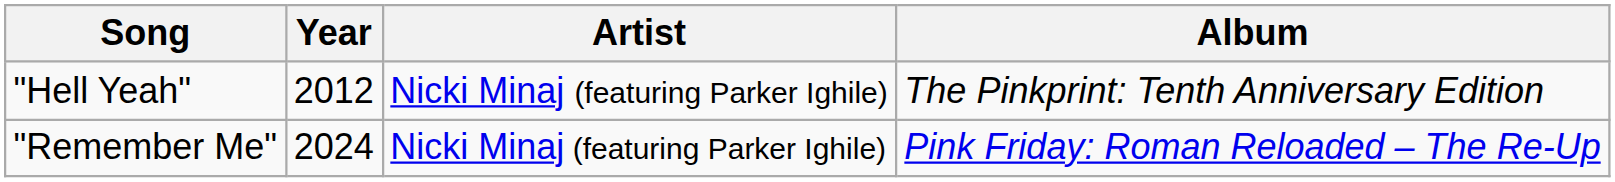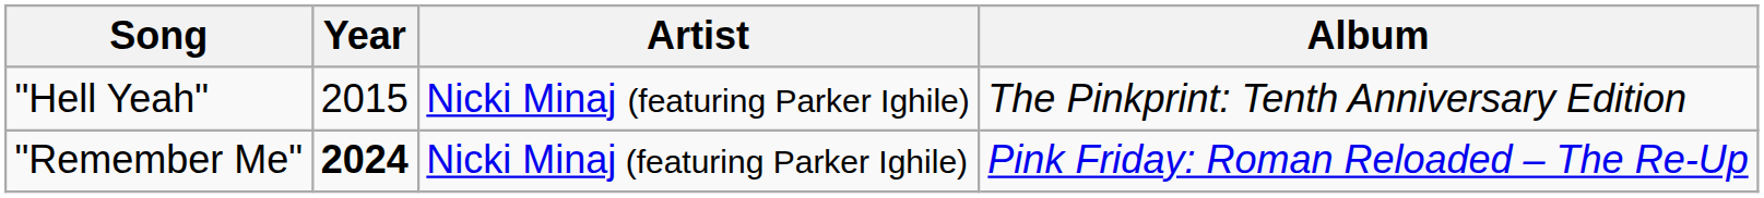"Hell Yeah" | Year: 2012 -> 2015
"Remember Me" | Year: normal -> bold
